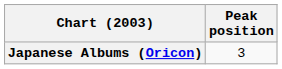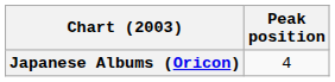Japanese Albums (Oricon) | Peak position: 3 -> 4
